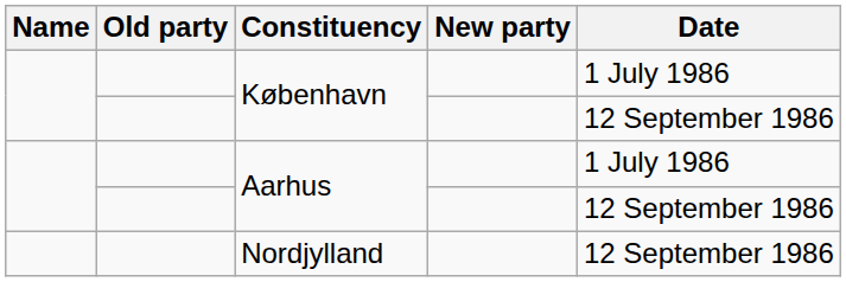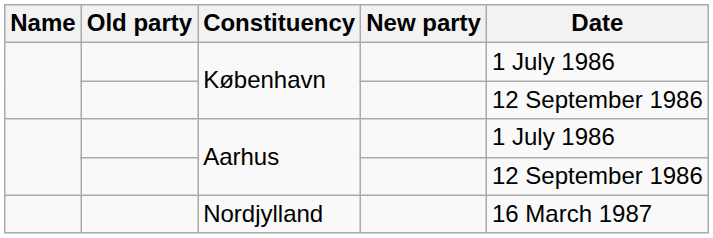Nordjylland | Date: 12 September 1986 -> 16 March 1987
